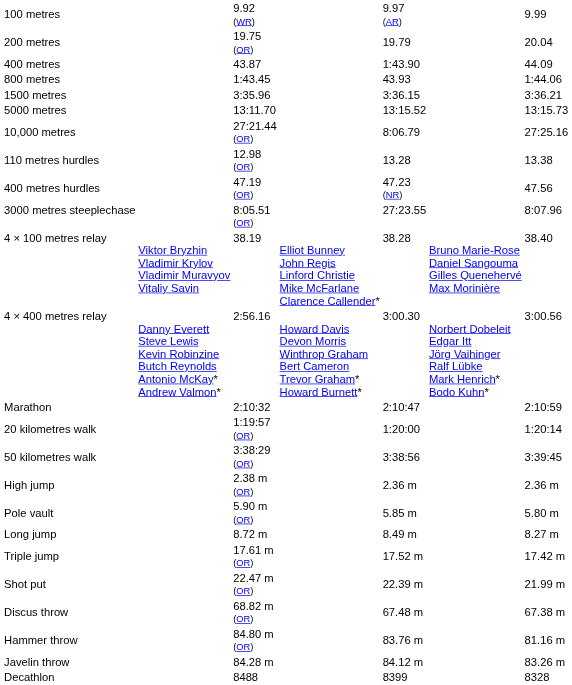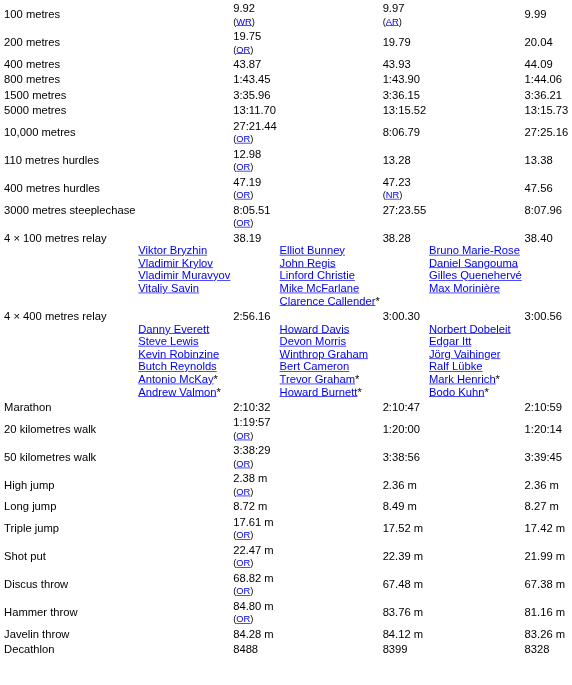400 metres | column 5: 1:43.90 -> 43.93
800 metres | column 5: 43.93 -> 1:43.90
- row: Pole vault | 5.90 m (OR) | 5.85 m | 5.80 m
